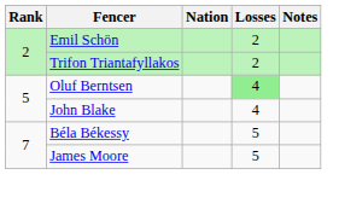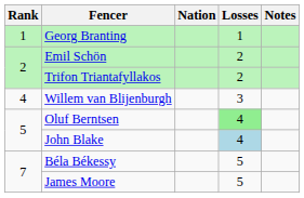+ row: 1 | Georg Branting | 1
+ row: 4 | Willem van Blijenburgh | 3
John Blake | Losses: no background -> lightblue background
